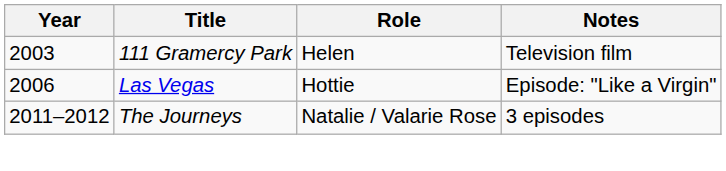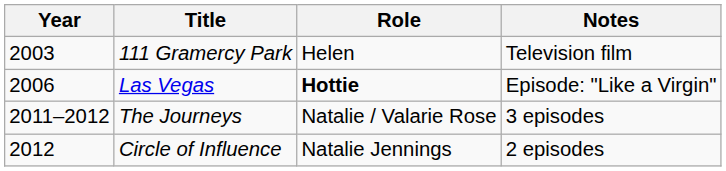Las Vegas | Role: normal -> bold
+ row: 2012 | Circle of Influence | Natalie Jennings | 2 episodes
